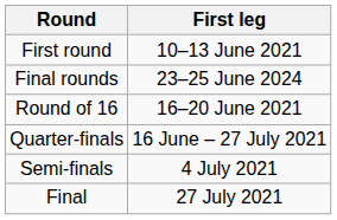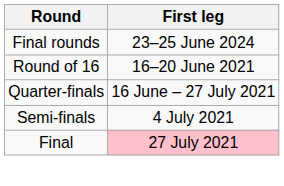- row: First round | 10–13 June 2021
Final | First leg: no background -> pink background
